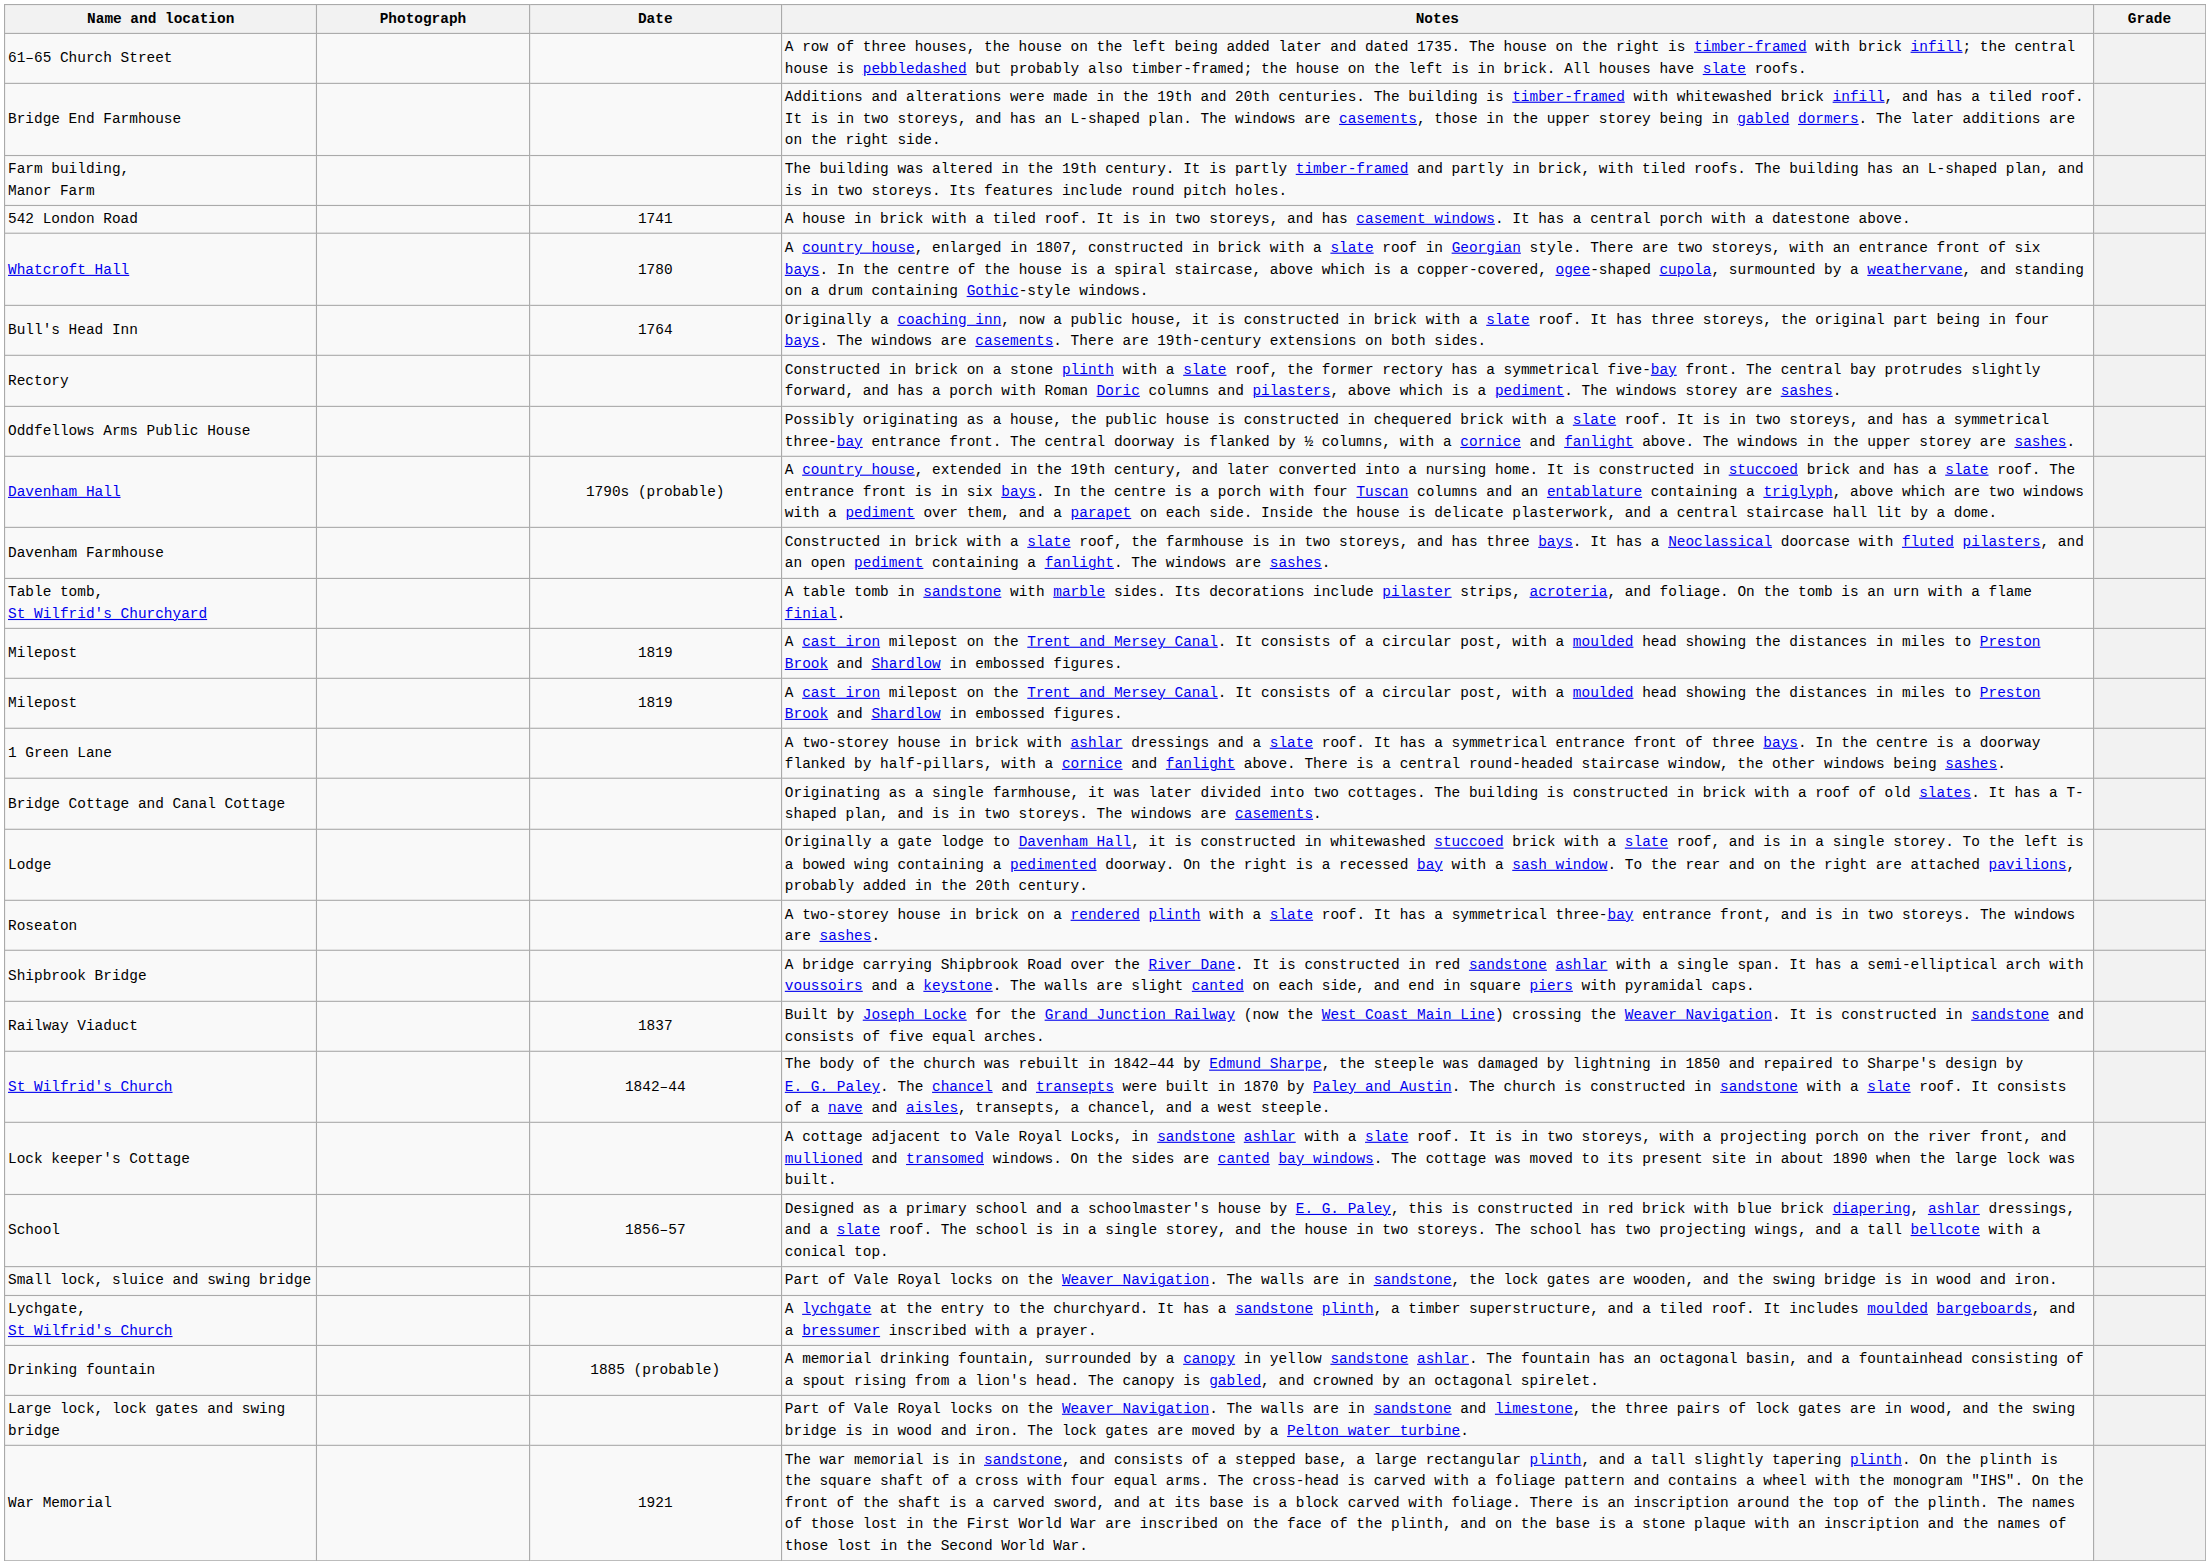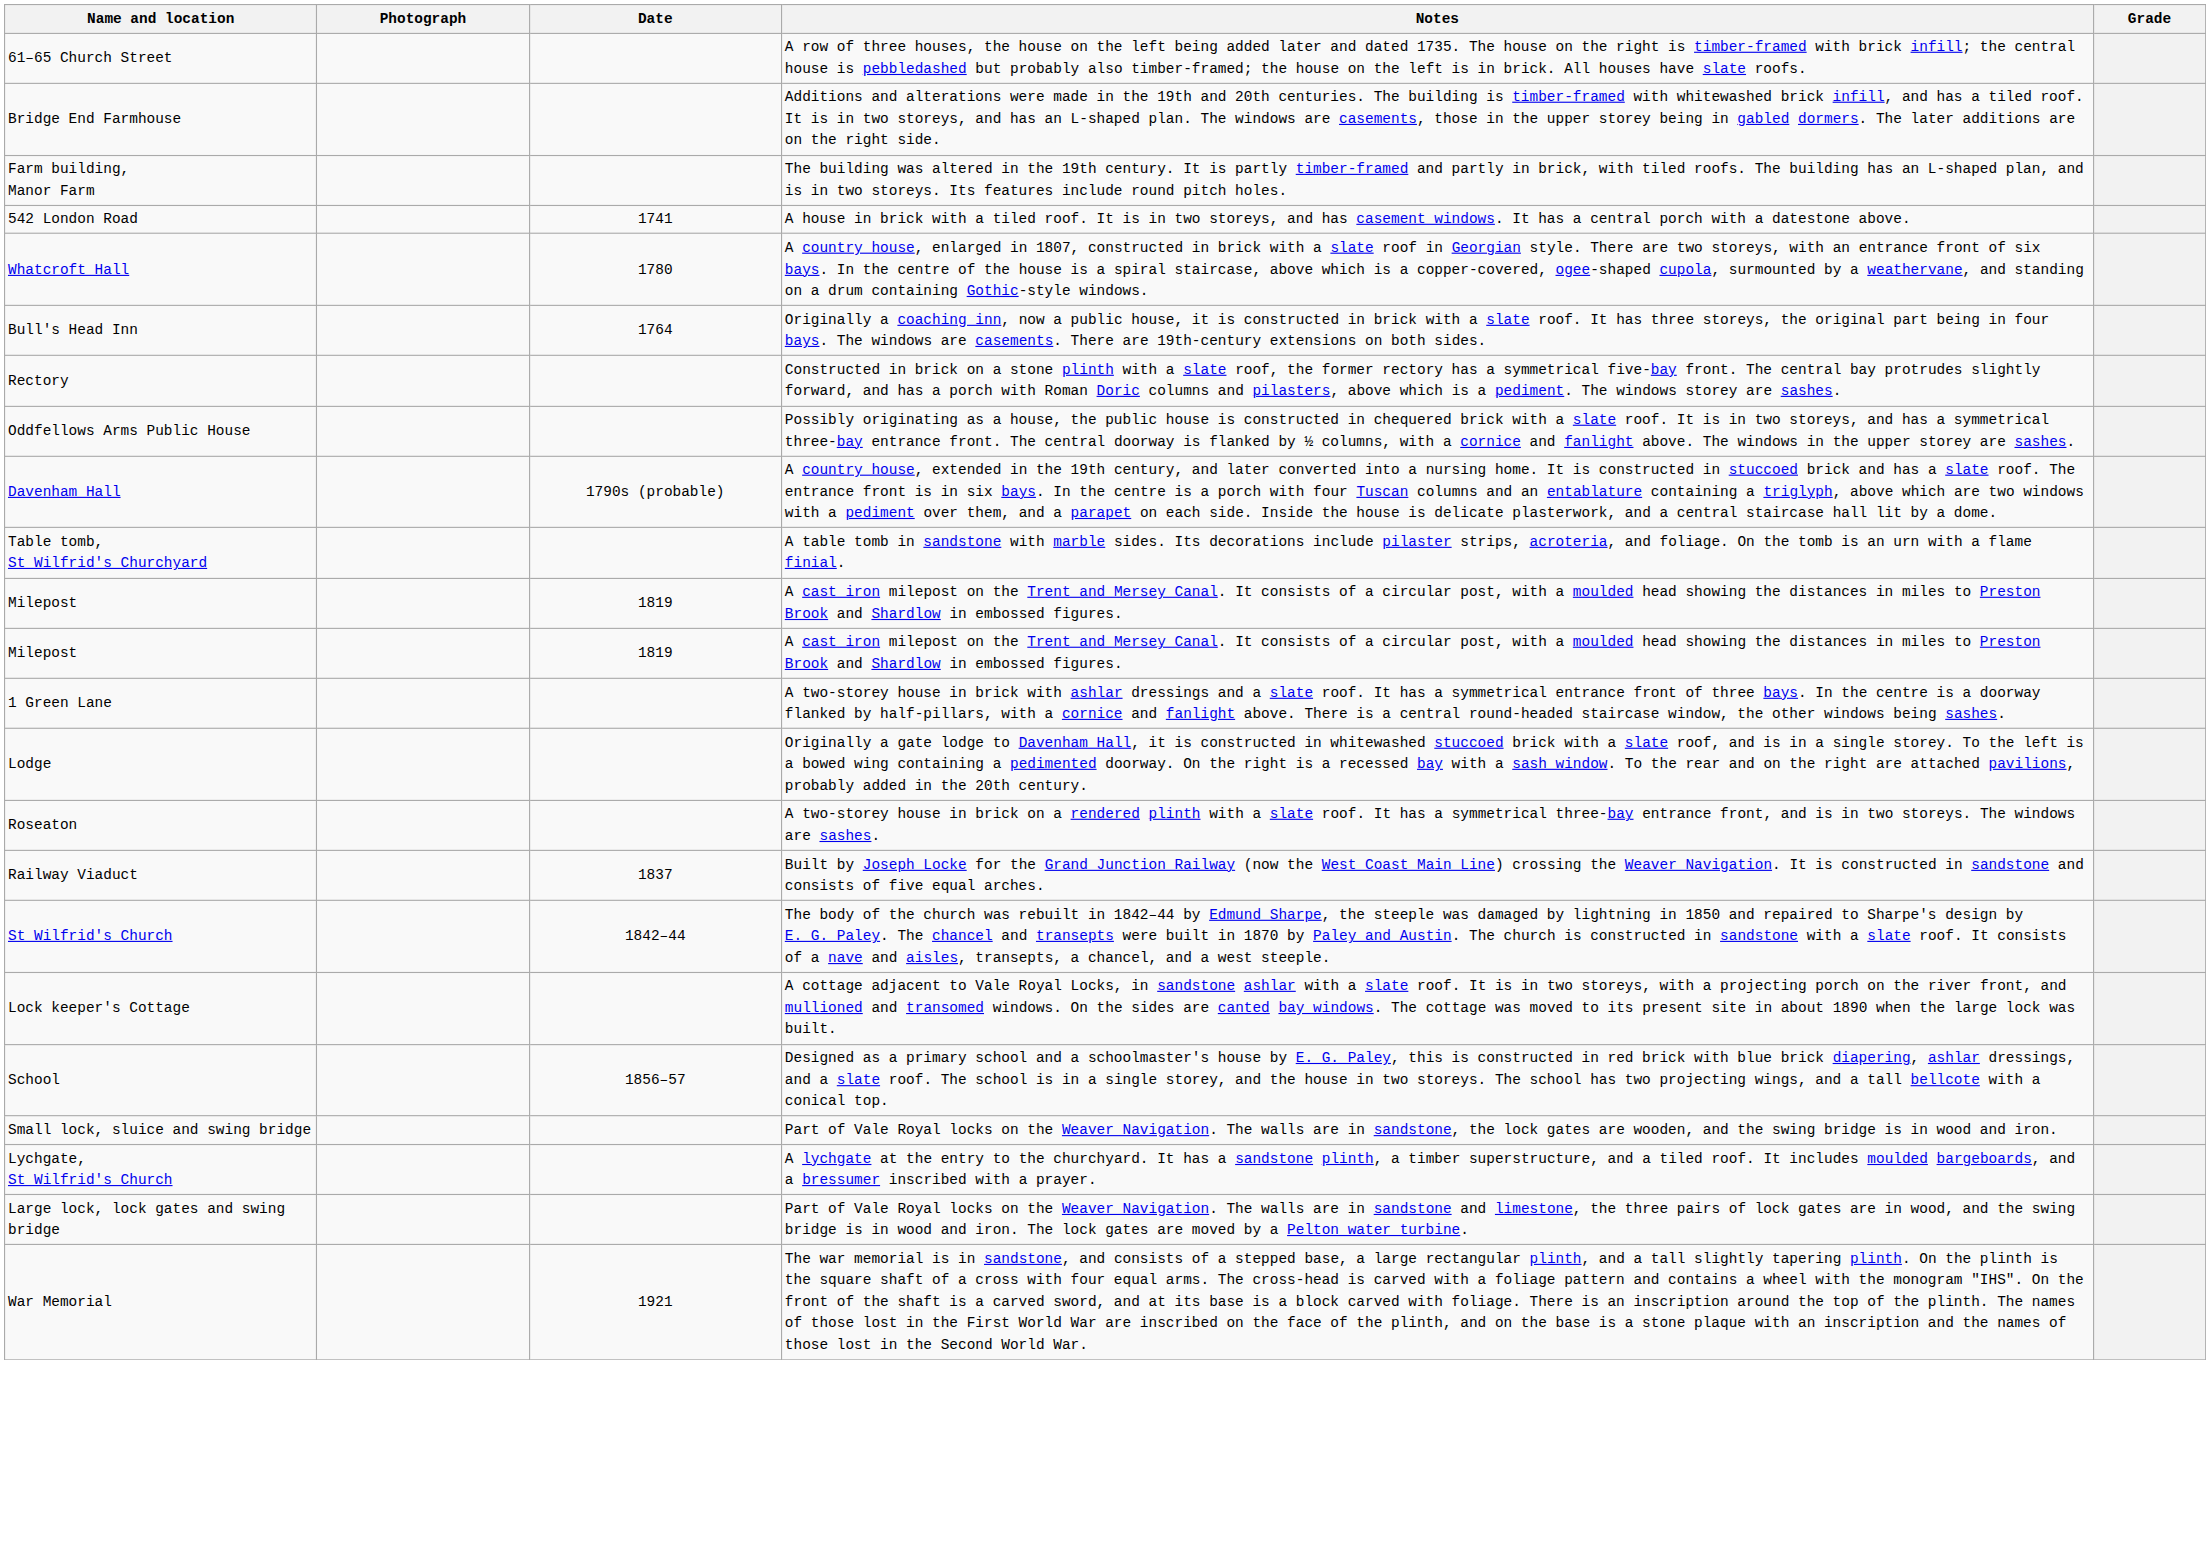- row: Davenham Farmhouse | Constructed in brick with a slate roof, the farmhouse is in two storeys, and has three bays. It has a Neoclassical doorcase with fluted pilasters, and an open pediment containing a fanlight. The windows are sashes.
- row: Bridge Cottage and Canal Cottage | Originating as a single farmhouse, it was later divided into two cottages. The building is constructed in brick with a roof of old slates. It has a T-shaped plan, and is in two storeys. The windows are casements.
- row: Shipbrook Bridge | A bridge carrying Shipbrook Road over the River Dane. It is constructed in red sandstone ashlar with a single span. It has a semi-elliptical arch with voussoirs and a keystone. The walls are slight canted on each side, and end in square piers with pyramidal caps.
- row: Drinking fountain | 1885 (probable) | A memorial drinking fountain, surrounded by a canopy in yellow sandstone ashlar. The fountain has an octagonal basin, and a fountainhead consisting of a spout rising from a lion's head. The canopy is gabled, and crowned by an octagonal spirelet.
